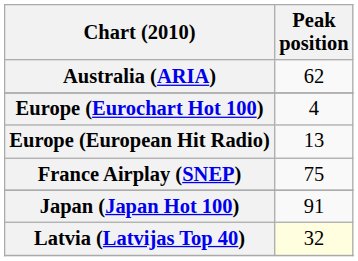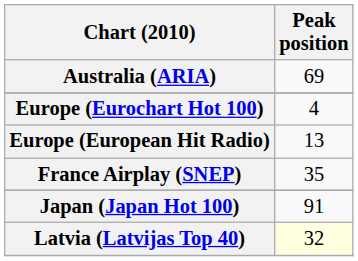Australia (ARIA) | Peak position: 62 -> 69
France Airplay (SNEP) | Peak position: 75 -> 35
